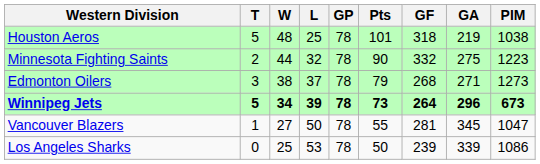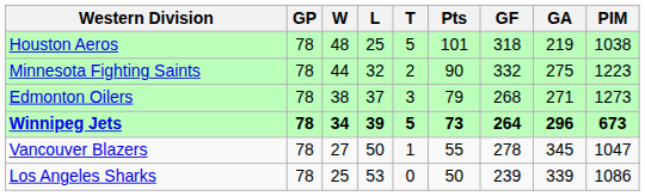columns swapped: GP <-> T
Vancouver Blazers | GF: 281 -> 278
